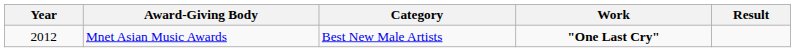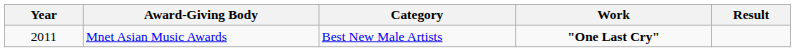Mnet Asian Music Awards | Year: 2012 -> 2011
